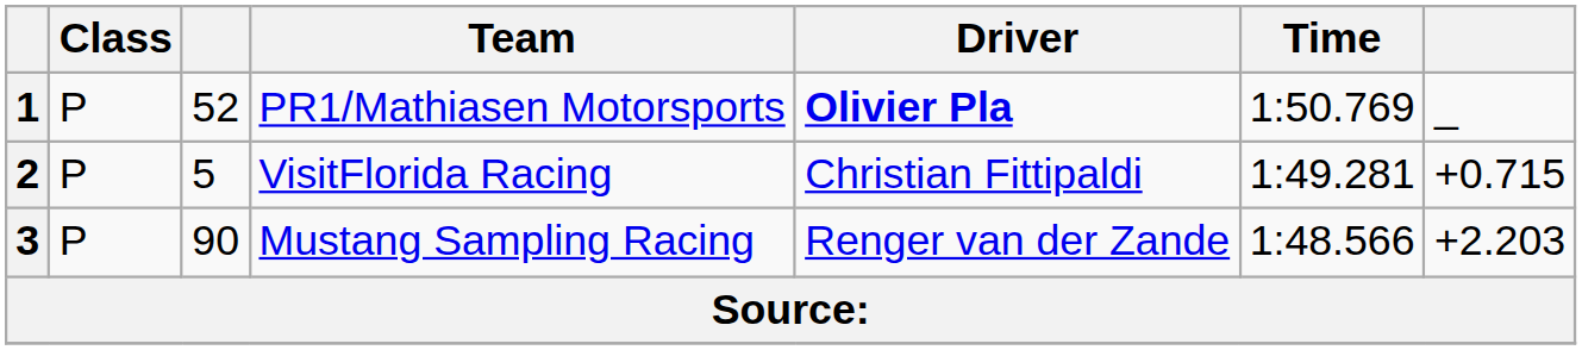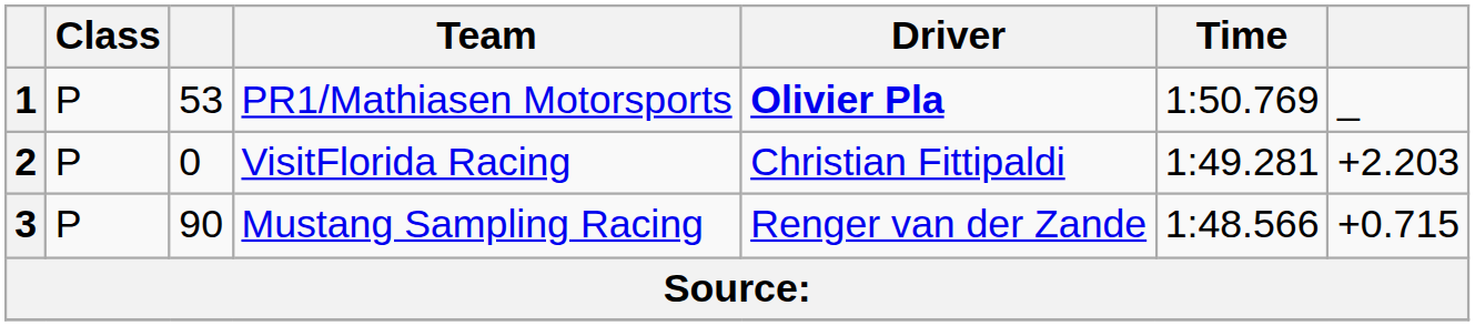1 | column 3: 52 -> 53
2 | column 3: 5 -> 0
2 | column 7: +0.715 -> +2.203
3 | column 7: +2.203 -> +0.715
